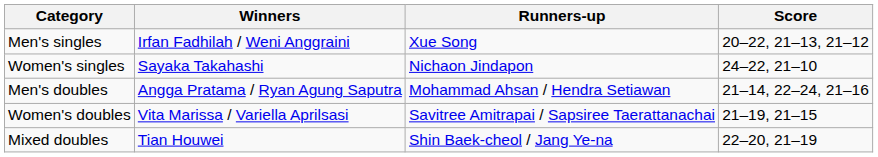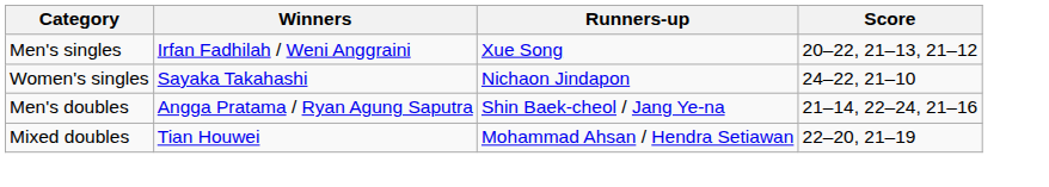Men's doubles | Runners-up: Mohammad Ahsan / Hendra Setiawan -> Shin Baek-cheol / Jang Ye-na
- row: Women's doubles | Vita Marissa / Variella Aprilsasi | Savitree Amitrapai / Sapsiree Taerattanachai | 21–19, 21–15
Mixed doubles | Runners-up: Shin Baek-cheol / Jang Ye-na -> Mohammad Ahsan / Hendra Setiawan
